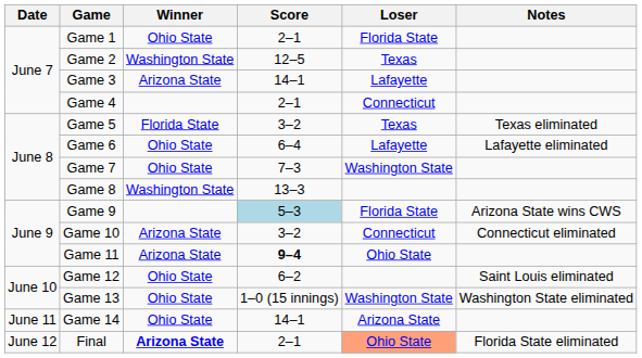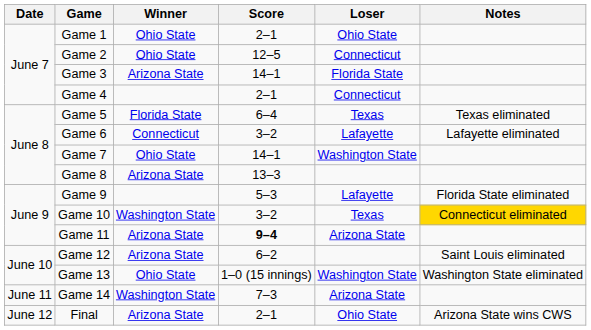Game 1 | Loser: Florida State -> Ohio State
Game 2 | Winner: Washington State -> Ohio State
Game 2 | Loser: Texas -> Connecticut
Game 3 | Loser: Lafayette -> Florida State
Game 5 | Score: 3–2 -> 6–4
Game 6 | Winner: Ohio State -> Connecticut
Game 6 | Score: 6–4 -> 3–2
Game 7 | Score: 7–3 -> 14–1
Game 8 | Winner: Washington State -> Arizona State
Game 9 | Score: lightblue background -> no background
Game 9 | Loser: Florida State -> Lafayette
Game 9 | Notes: Arizona State wins CWS -> Florida State eliminated
Game 10 | Winner: Arizona State -> Washington State
Game 10 | Loser: Connecticut -> Texas
Game 10 | Notes: no background -> gold background
Game 11 | Loser: Ohio State -> Arizona State
Game 12 | Winner: Ohio State -> Arizona State
Game 14 | Winner: Ohio State -> Washington State
Game 14 | Score: 14–1 -> 7–3
Final | Winner: bold -> normal
Final | Loser: lightsalmon background -> no background
Final | Notes: Florida State eliminated -> Arizona State wins CWS
